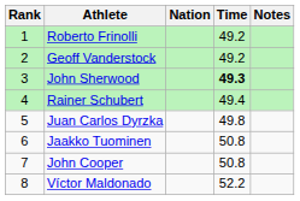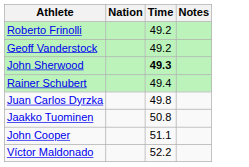- column: Rank | 1 | 2 | 3 | 4 | 5 | 6 | 7 | 8
John Cooper | Time: 50.8 -> 51.1
